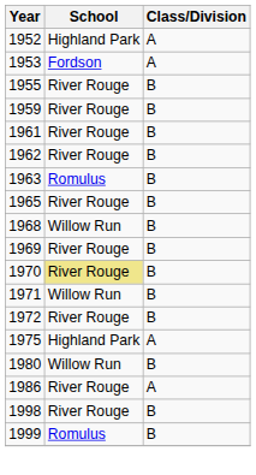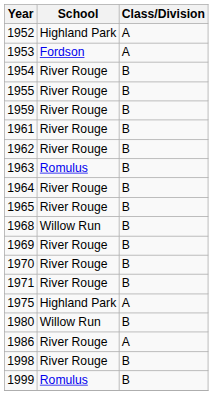+ row: 1954 | River Rouge | B
+ row: 1964 | River Rouge | B
1970 | School: khaki background -> no background
1971 | School: Willow Run -> River Rouge
- row: 1972 | River Rouge | B
